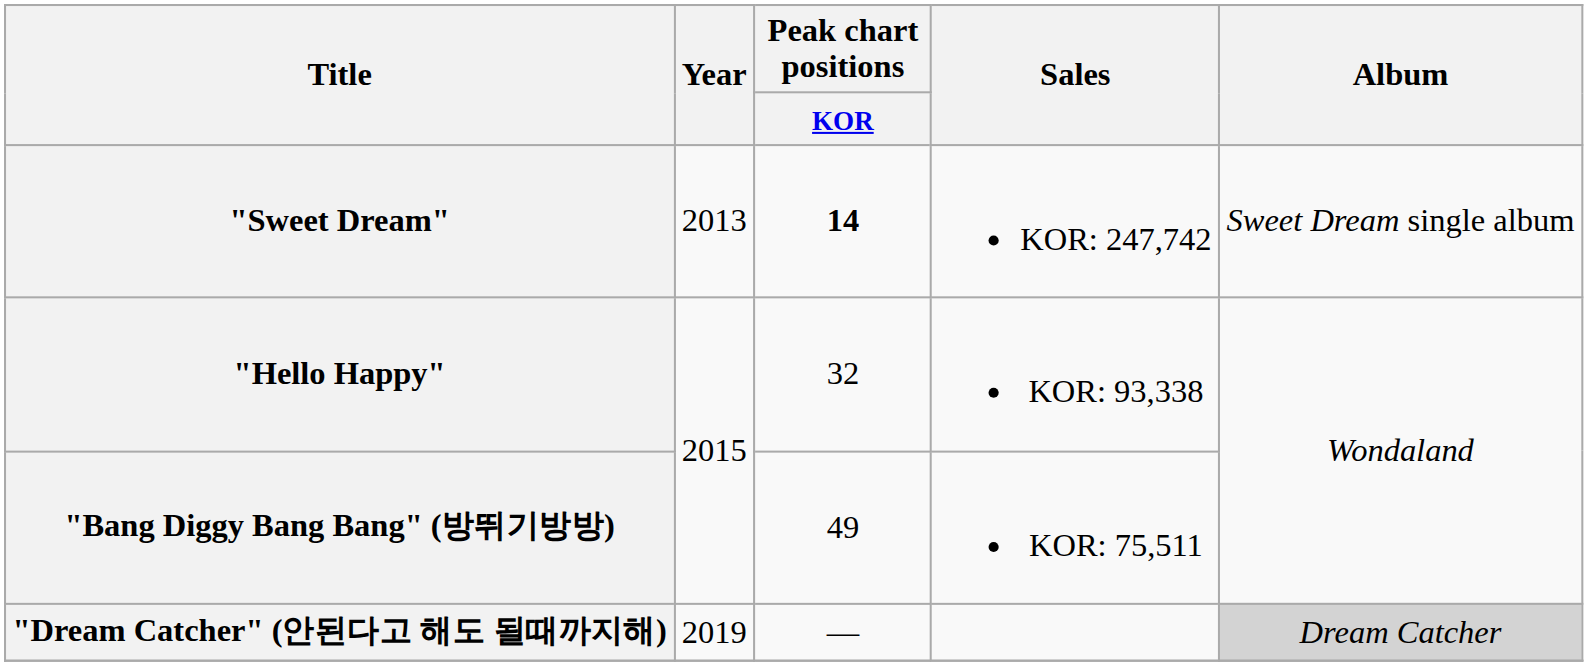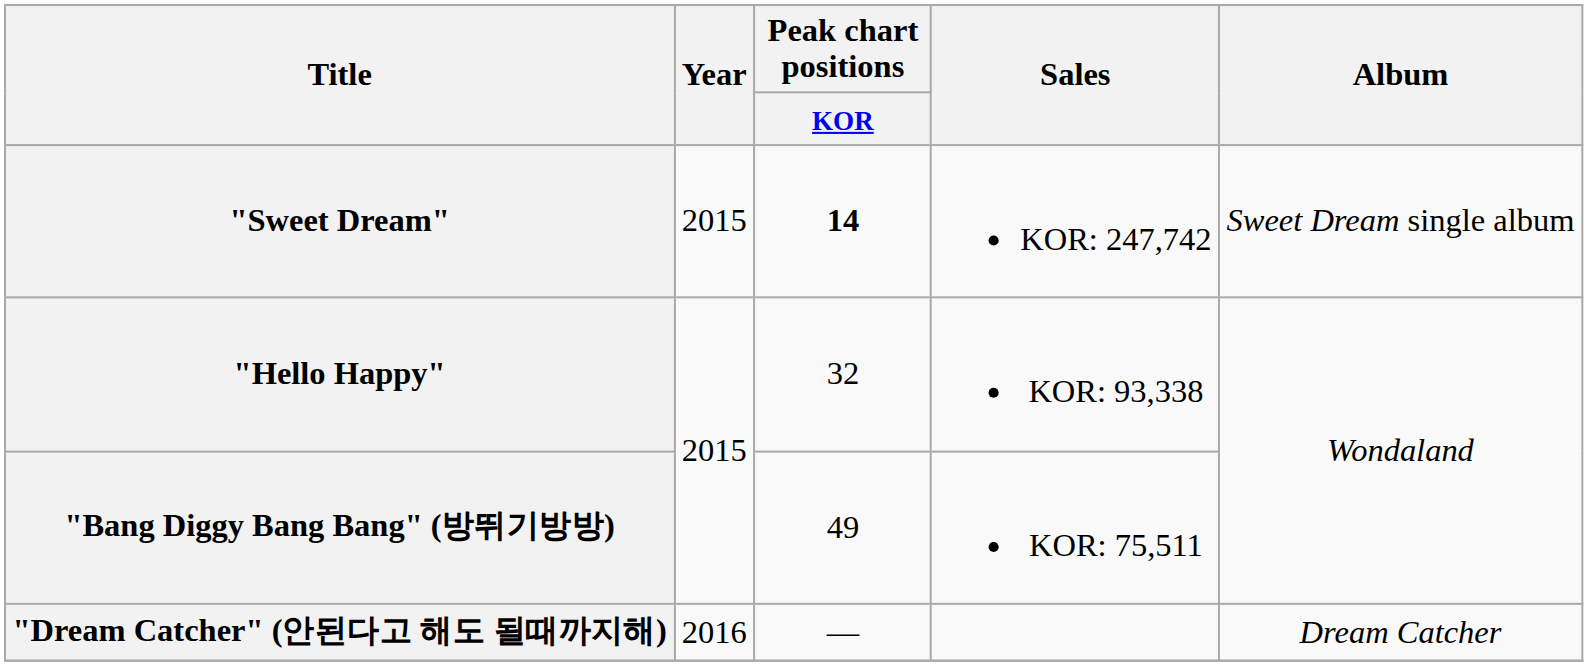"Sweet Dream" | Year: 2013 -> 2015
"Dream Catcher" (안된다고 해도 될때까지해) | Year: 2019 -> 2016
"Dream Catcher" (안된다고 해도 될때까지해) | Album: lightgrey background -> no background
